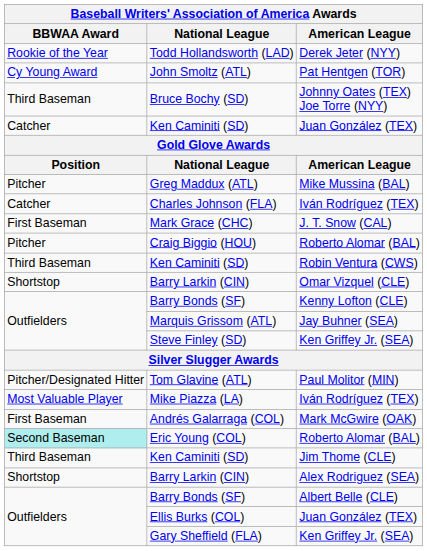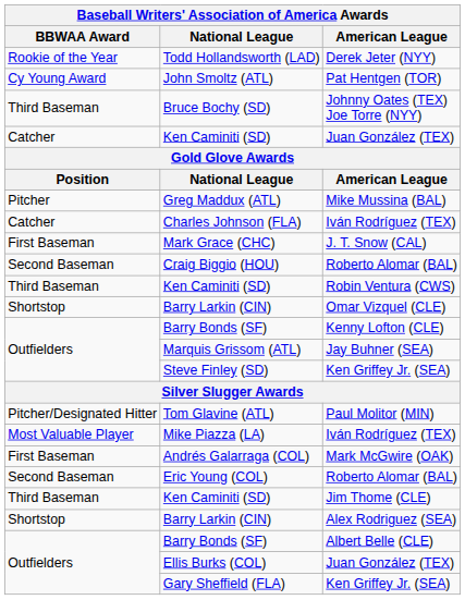Craig Biggio (HOU) | BBWAA Award: Pitcher -> Second Baseman
Eric Young (COL) | BBWAA Award: paleturquoise background -> no background
